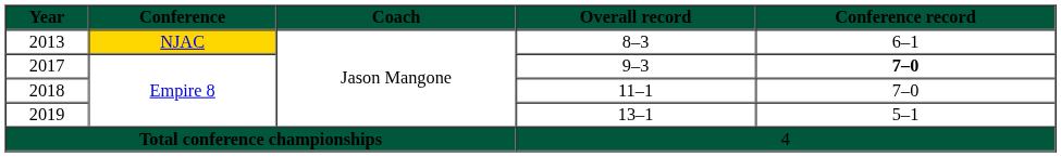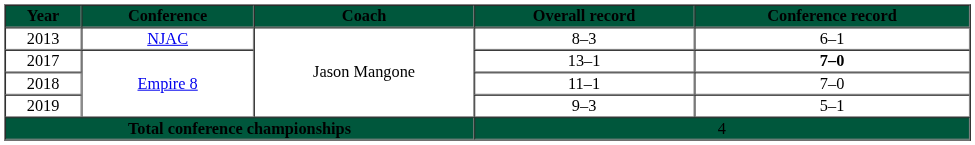2013 | Conference: gold background -> no background
2017 | Overall record: 9–3 -> 13–1
2019 | Overall record: 13–1 -> 9–3
